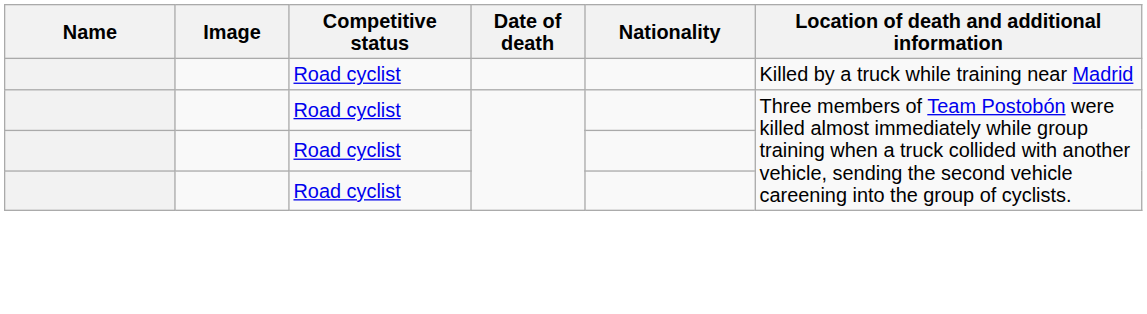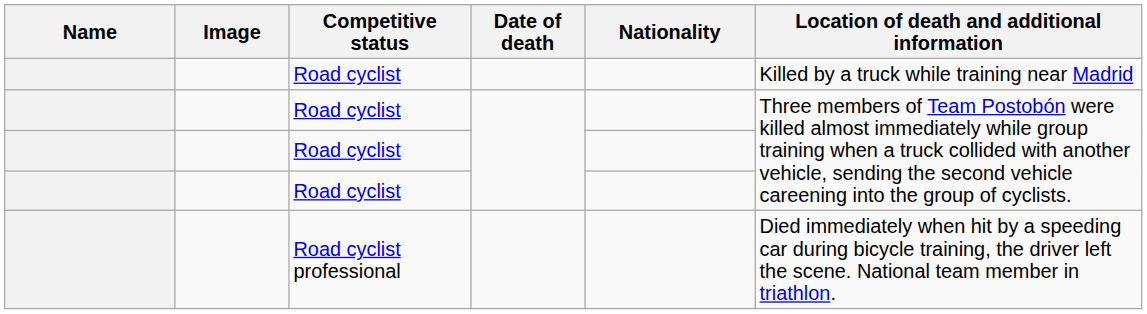+ row: Road cyclist professional | Died immediately when hit by a speeding car during bicycle training, the driver left the scene. National team member in triathlon.
